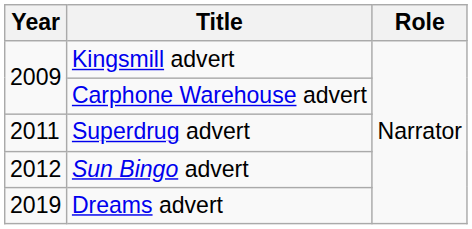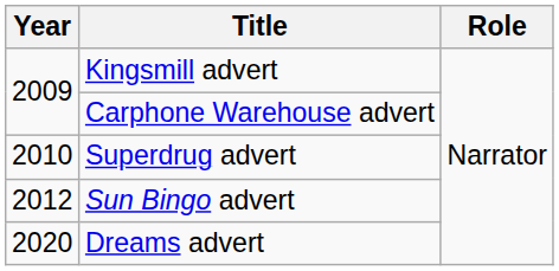Superdrug advert | Year: 2011 -> 2010
Dreams advert | Year: 2019 -> 2020
